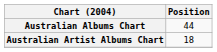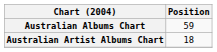Australian Albums Chart | Position: 44 -> 59
